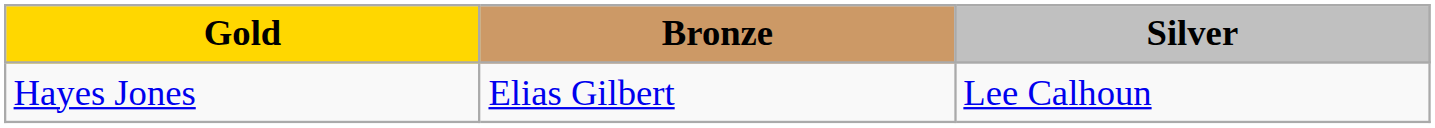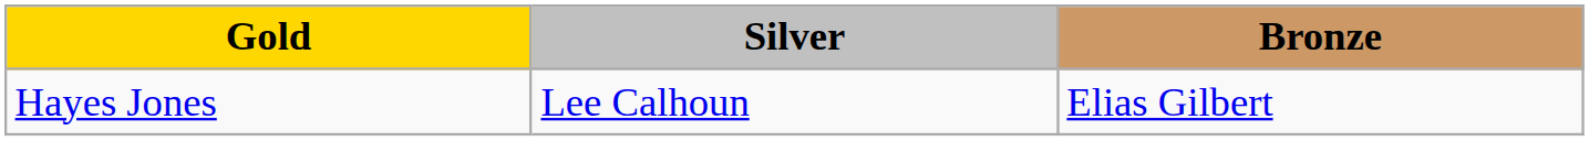columns swapped: Silver <-> Bronze
